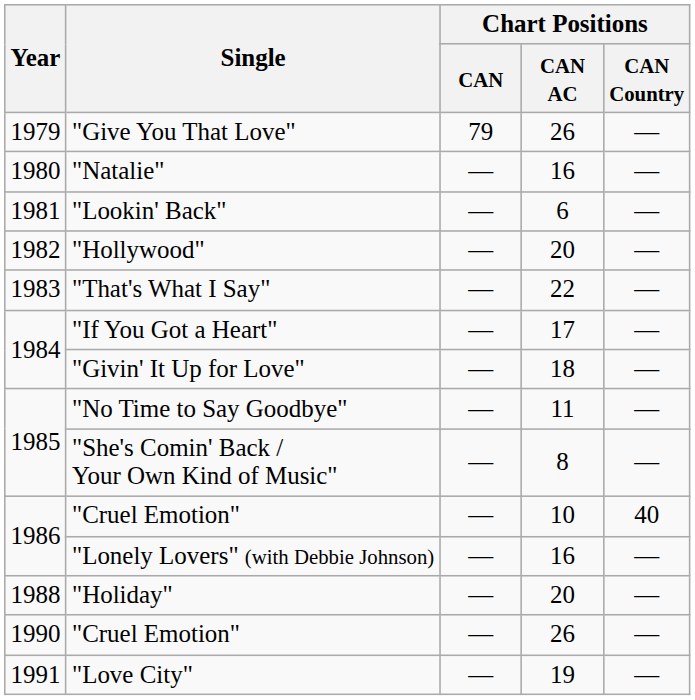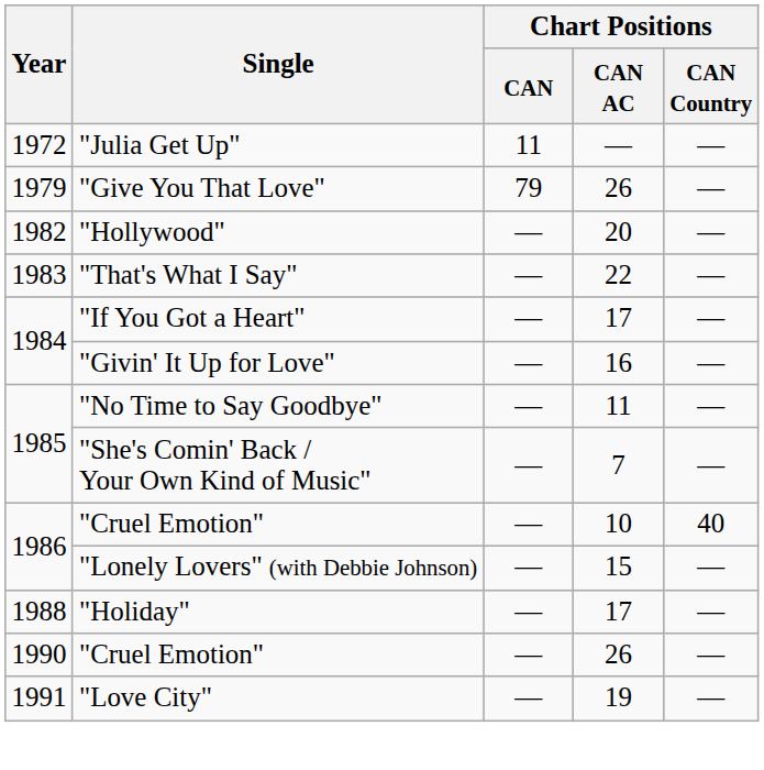+ row: 1972 | "Julia Get Up" | 11 | — | —
- row: 1980 | "Natalie" | — | 16 | —
- row: 1981 | "Lookin' Back" | — | 6 | —
"Givin' It Up for Love" | Chart Positions / CAN AC: 18 -> 16
"She's Comin' Back / Your Own Kind of Music" | Chart Positions / CAN AC: 8 -> 7
"Lonely Lovers" (with Debbie Johnson) | Chart Positions / CAN AC: 16 -> 15
"Holiday" | Chart Positions / CAN AC: 20 -> 17
